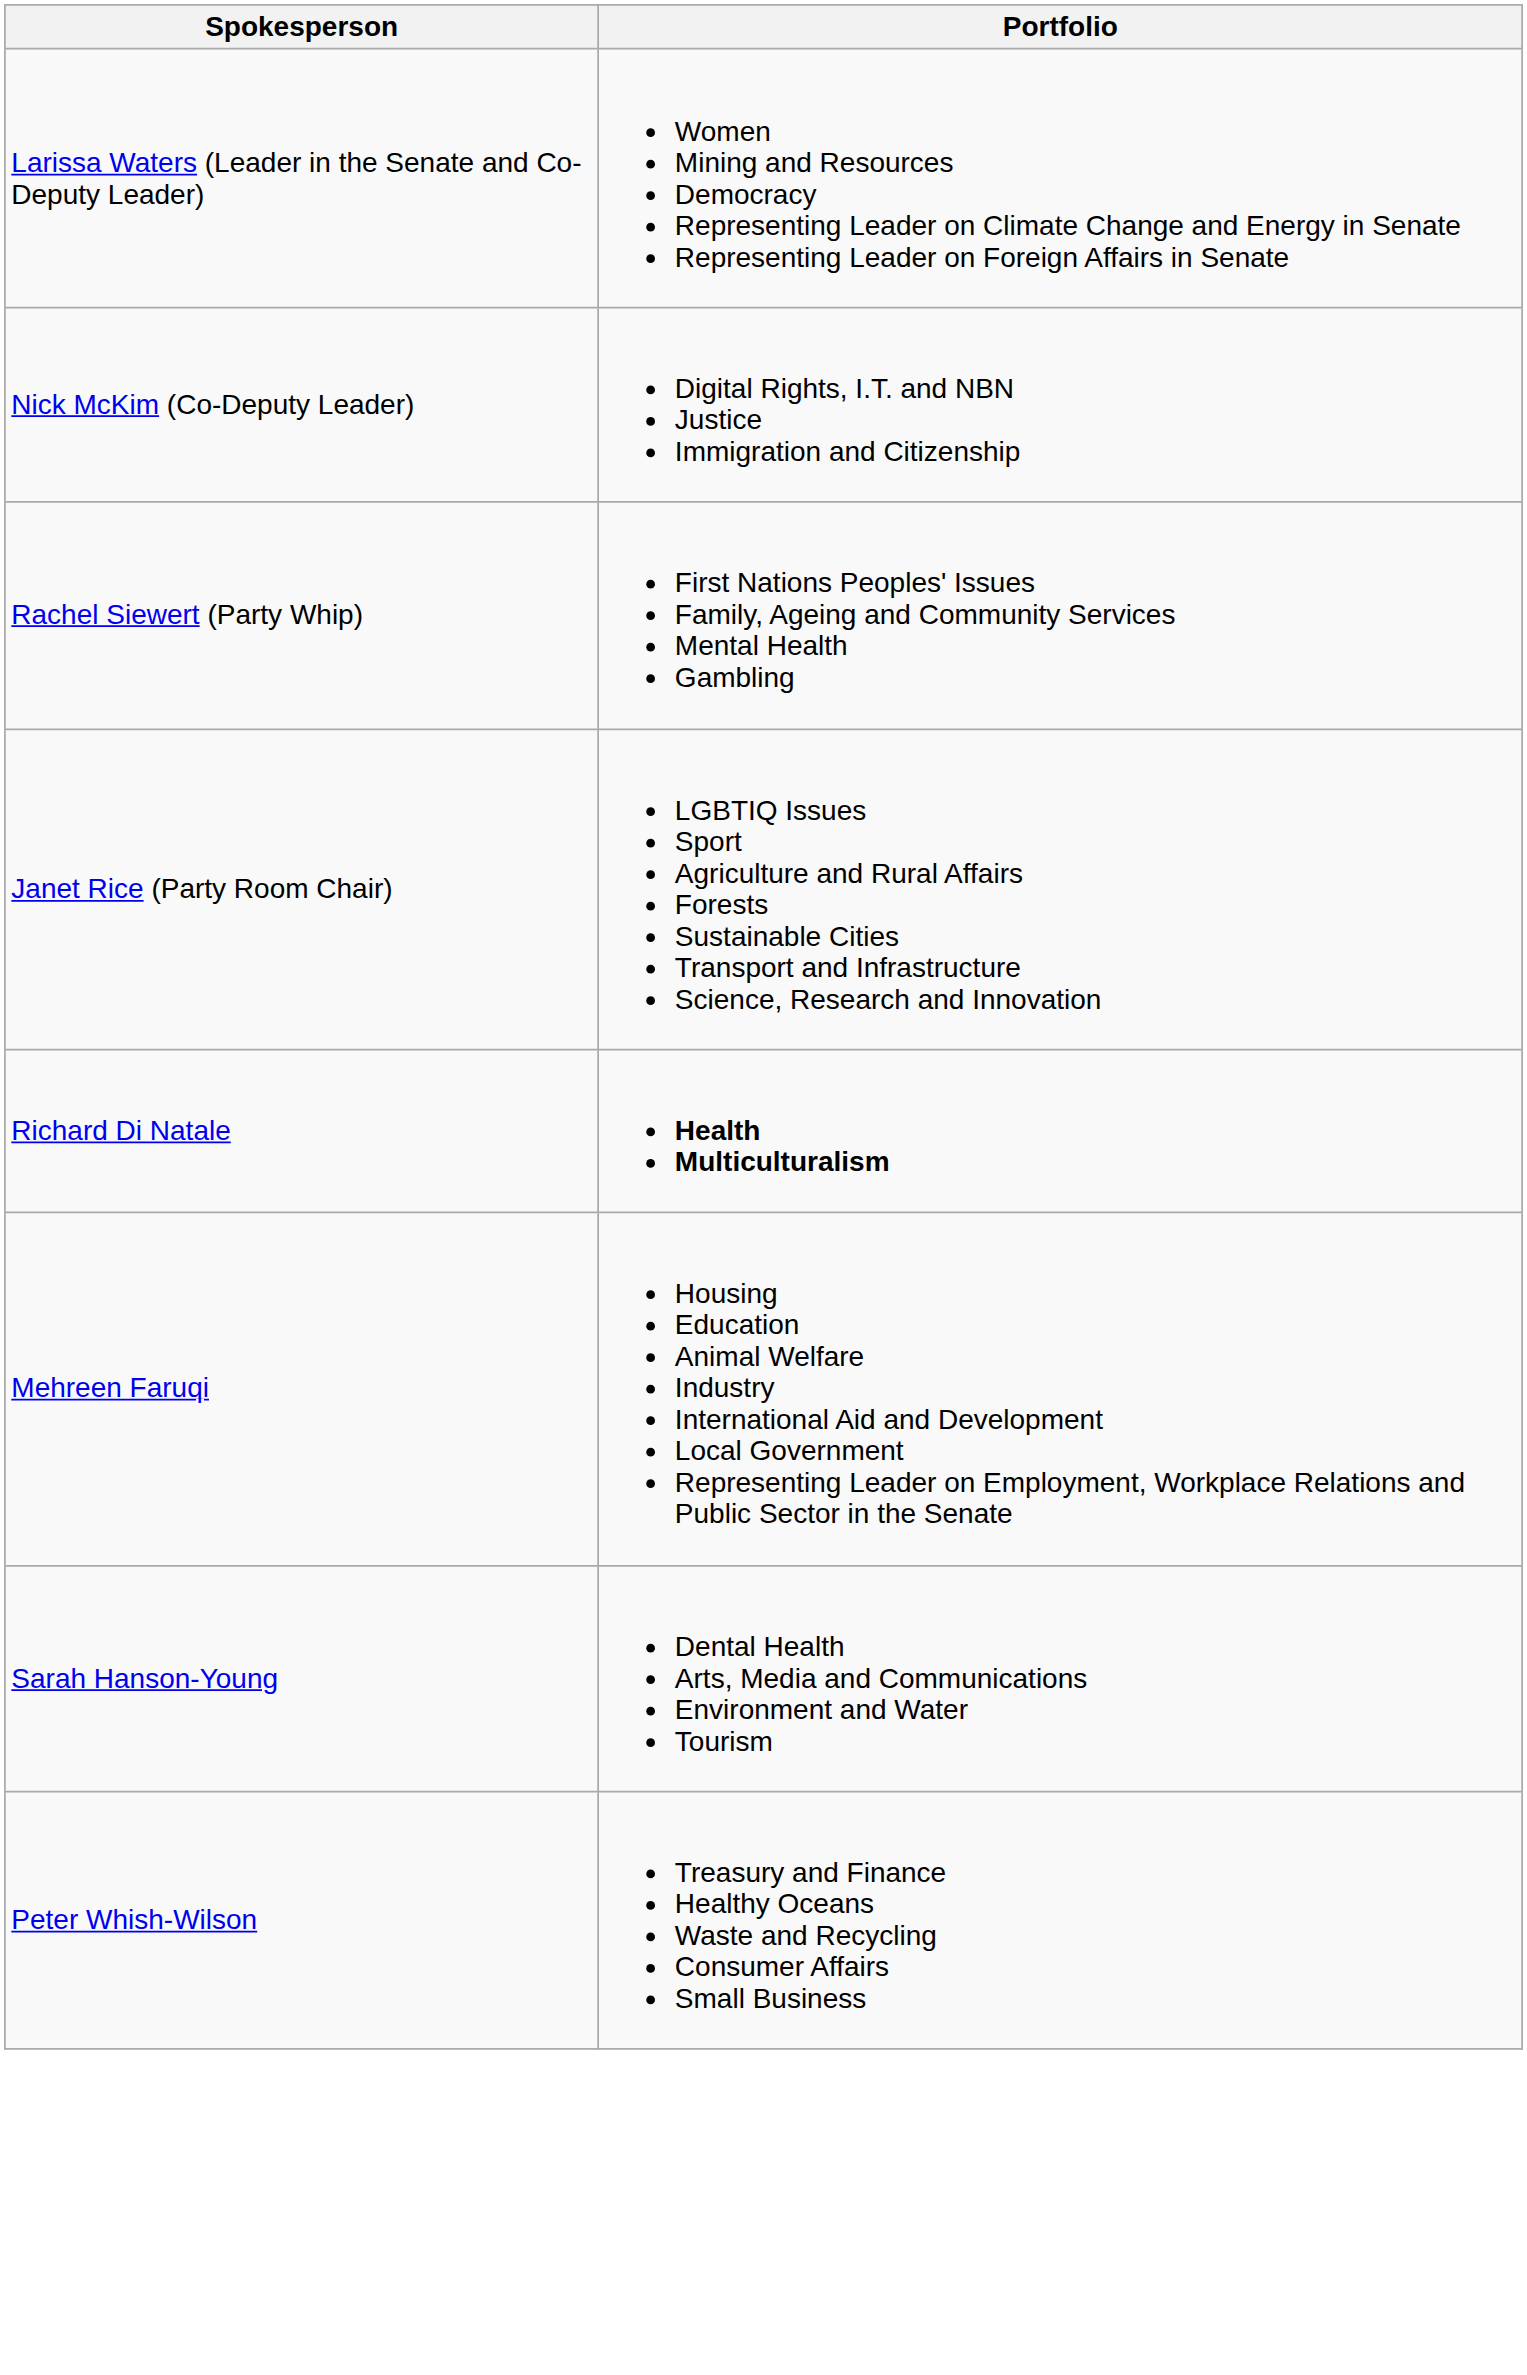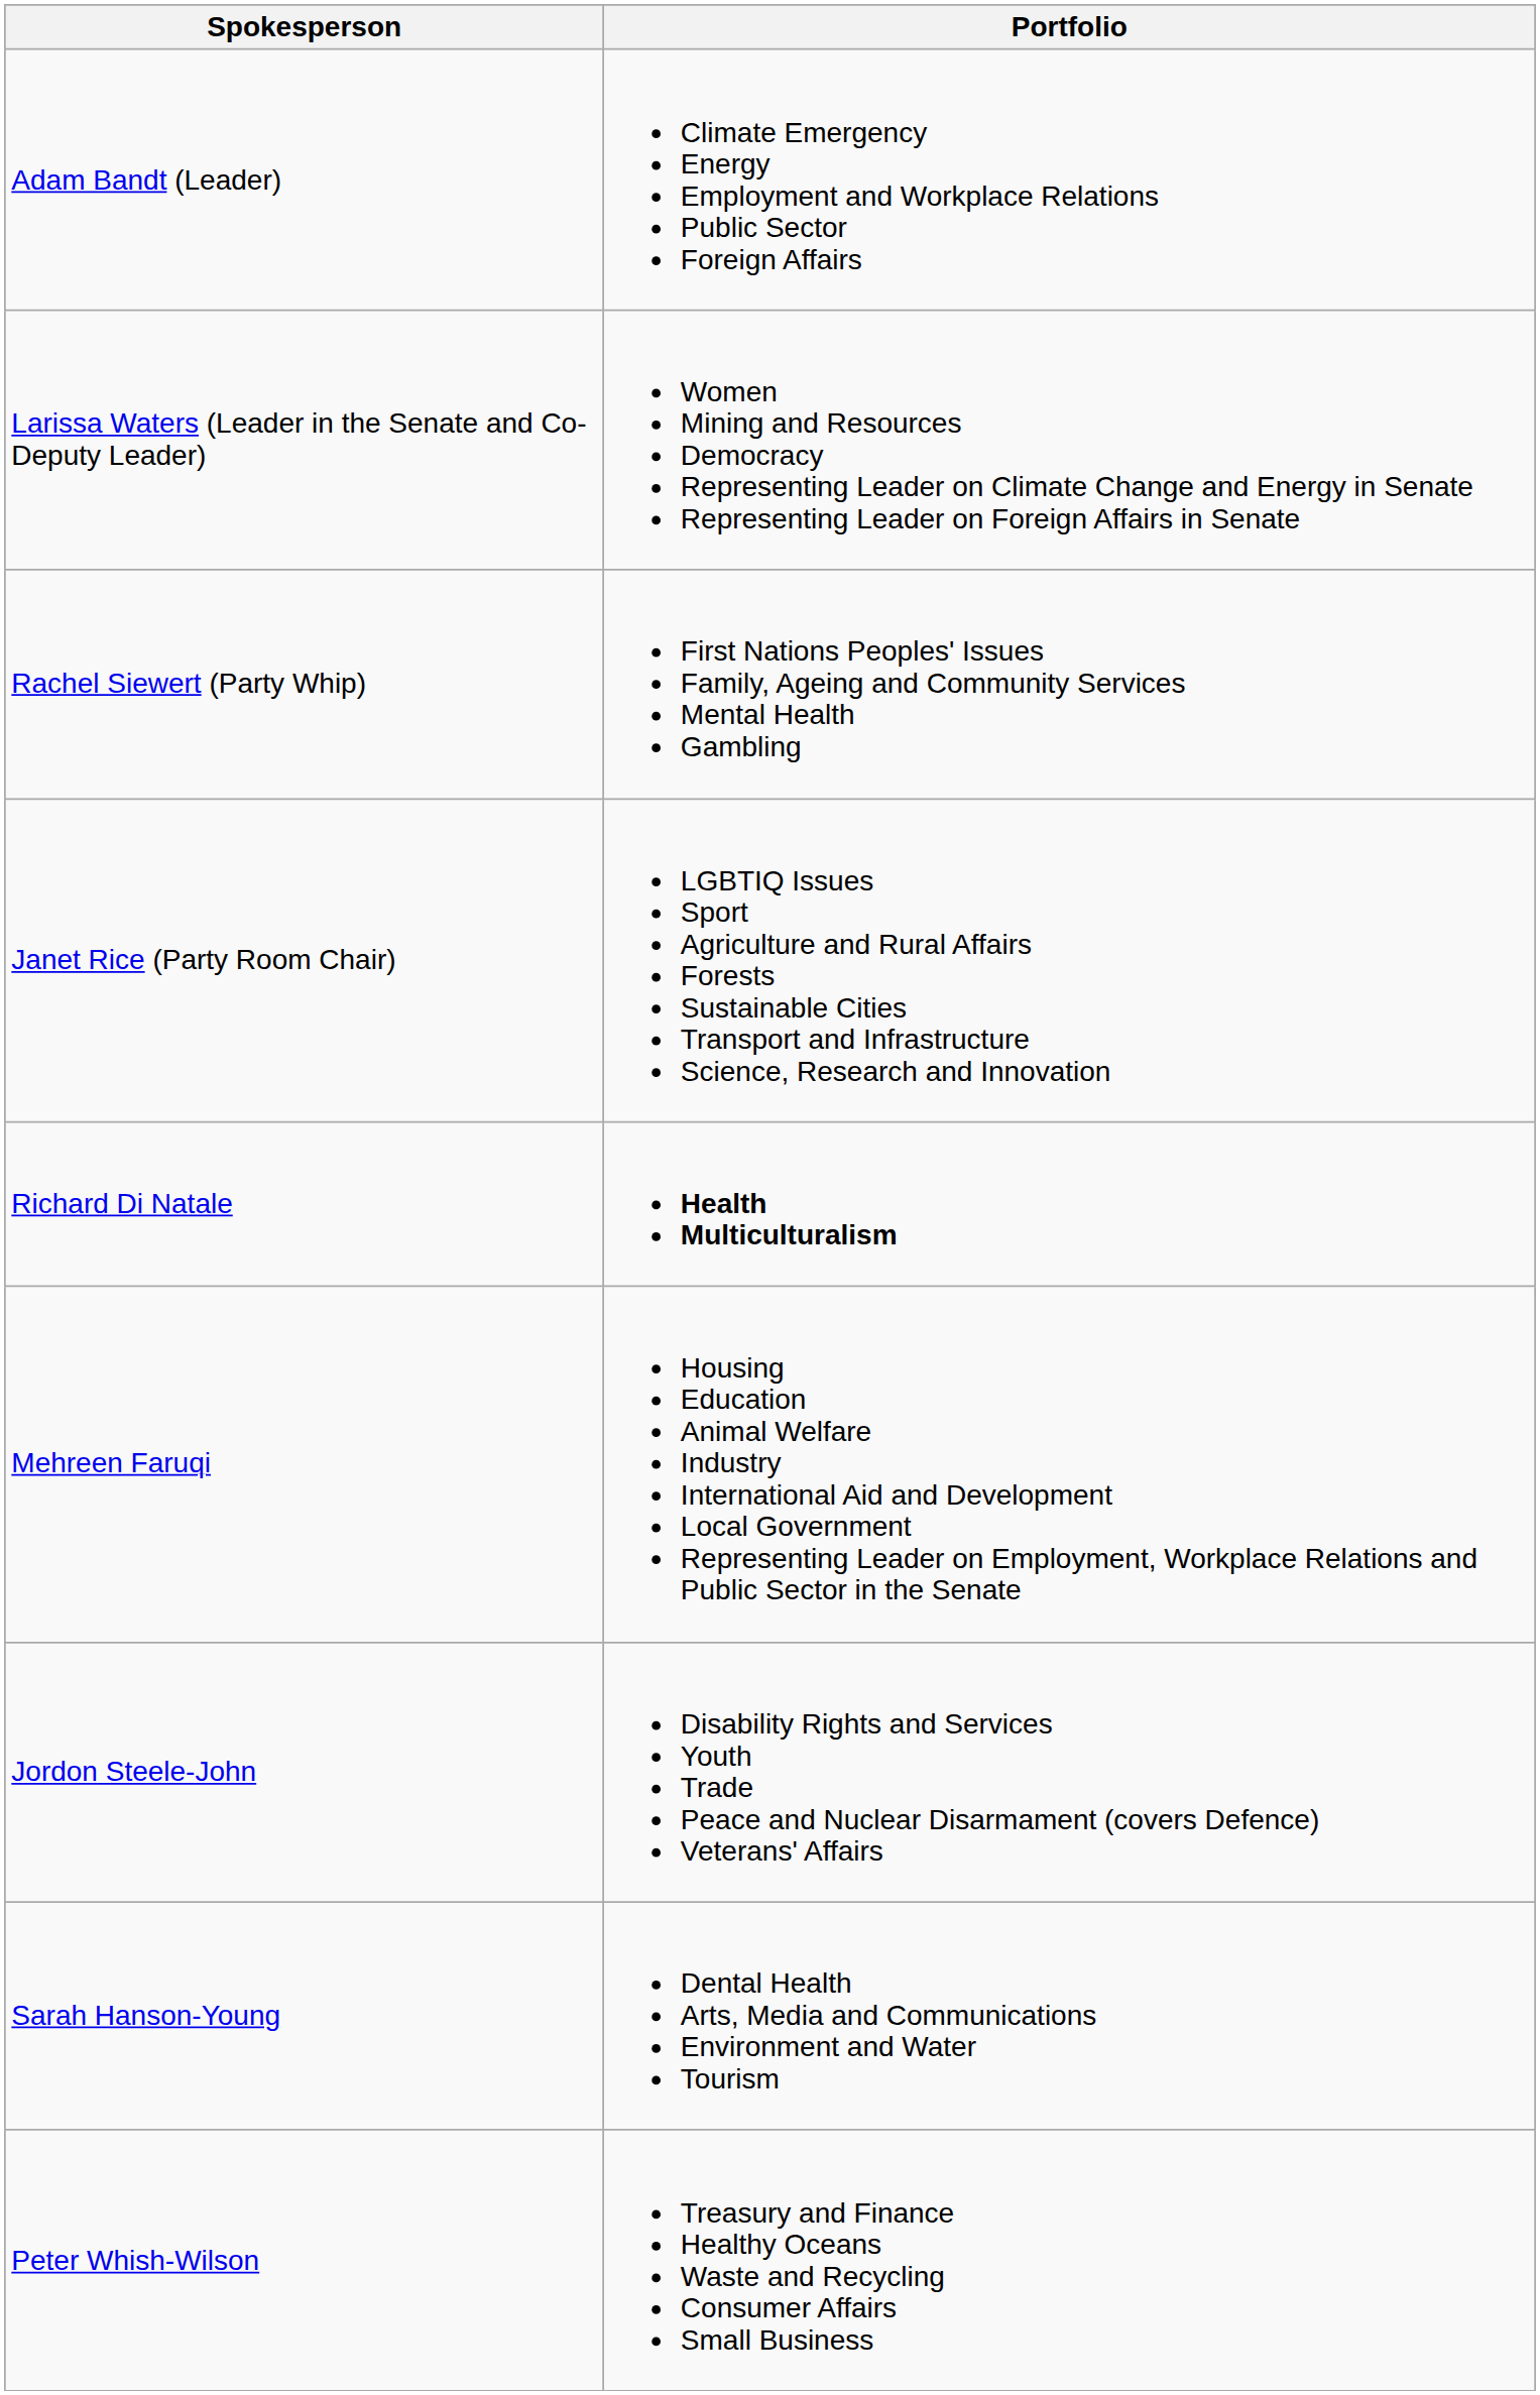+ row: Adam Bandt (Leader) | Climate Emergency Energy Employment and Workplace Relations Public Sector Foreign Affairs
- row: Nick McKim (Co-Deputy Leader) | Digital Rights, I.T. and NBN Justice Immigration and Citizenship
+ row: Jordon Steele-John | Disability Rights and Services Youth Trade Peace and Nuclear Disarmament (covers Defence) Veterans' Affairs
